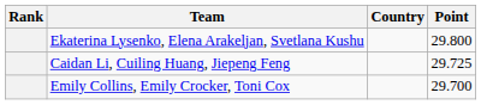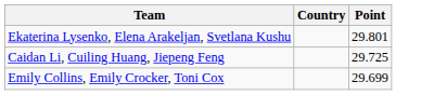- column: Rank
Ekaterina Lysenko, Elena Arakeljan, Svetlana Kushu | Point: 29.800 -> 29.801
Emily Collins, Emily Crocker, Toni Cox | Point: 29.700 -> 29.699
